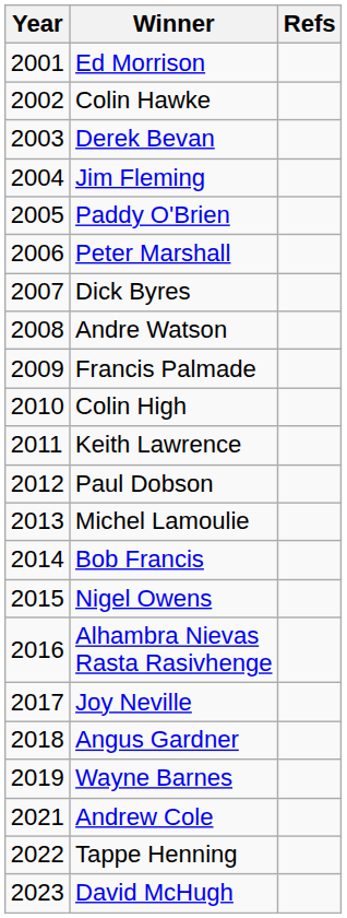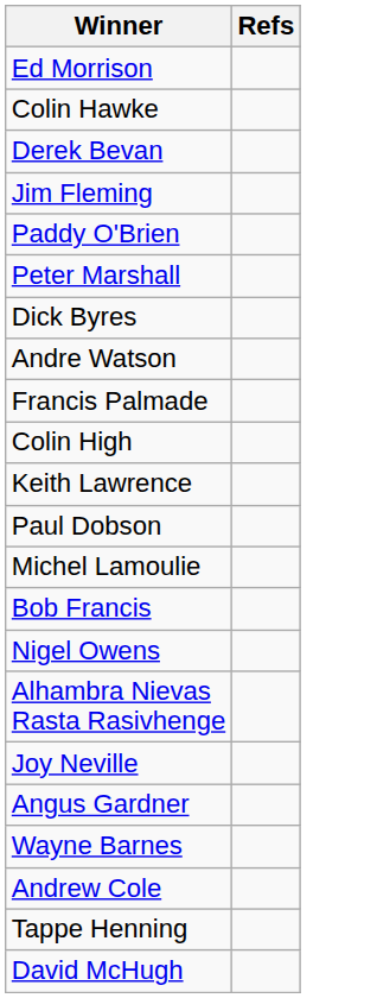- column: Year | 2001 | 2002 | 2003 | 2004 | 2005 | 2006 | 2007 | 2008 | 2009 | 2010 | 2011 | 2012 | 2013 | 2014 | 2015 | 2016 | 2017 | 2018 | 2019 | 2021 | 2022 | 2023
